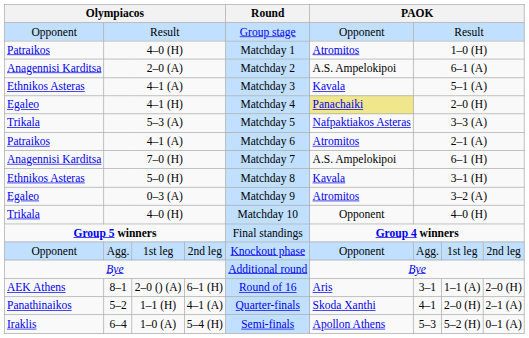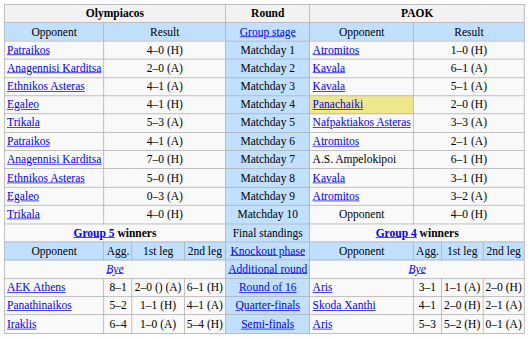2–0 (A) | column 6: A.S. Ampelokipoi -> Kavala
6–4 | column 6: Apollon Athens -> Aris
